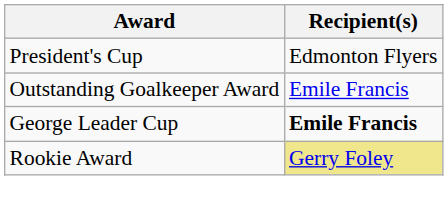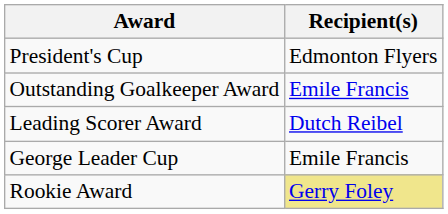+ row: Leading Scorer Award | Dutch Reibel
George Leader Cup | Recipient(s): bold -> normal
